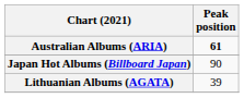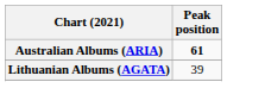- row: Japan Hot Albums (Billboard Japan) | 90
